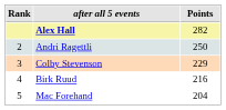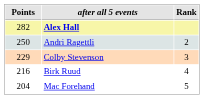columns swapped: Rank <-> Points
